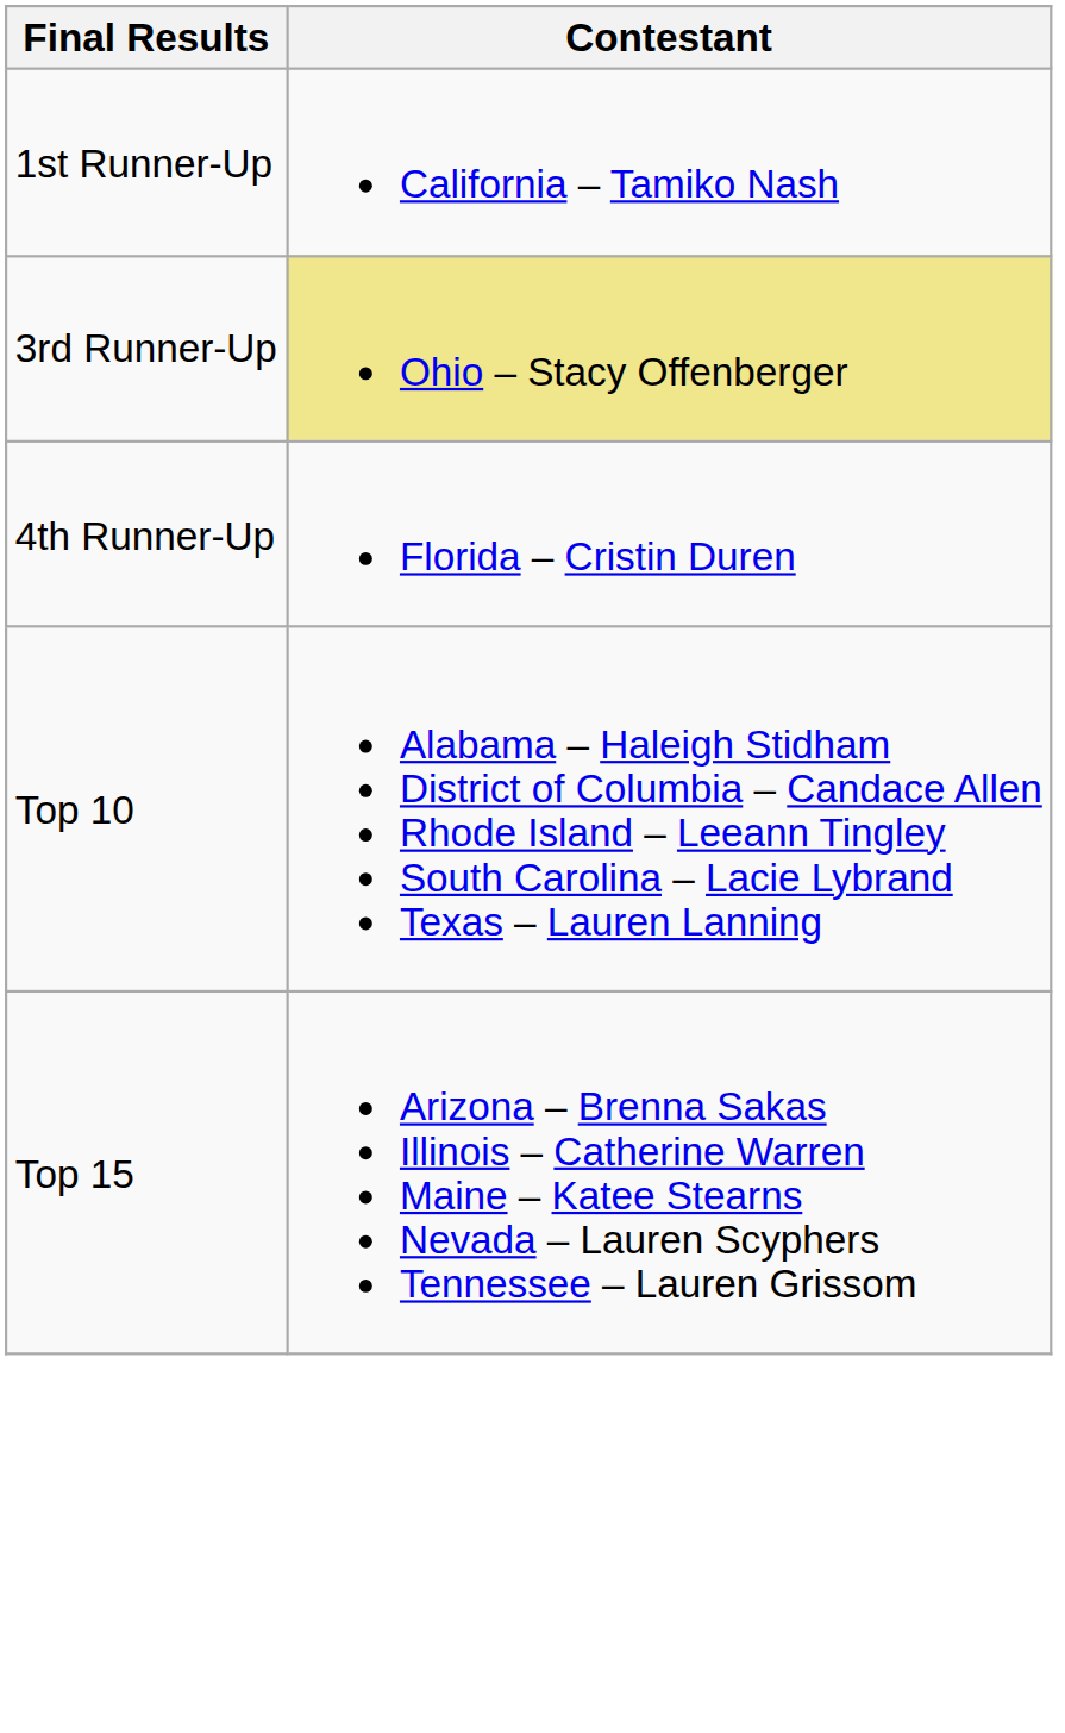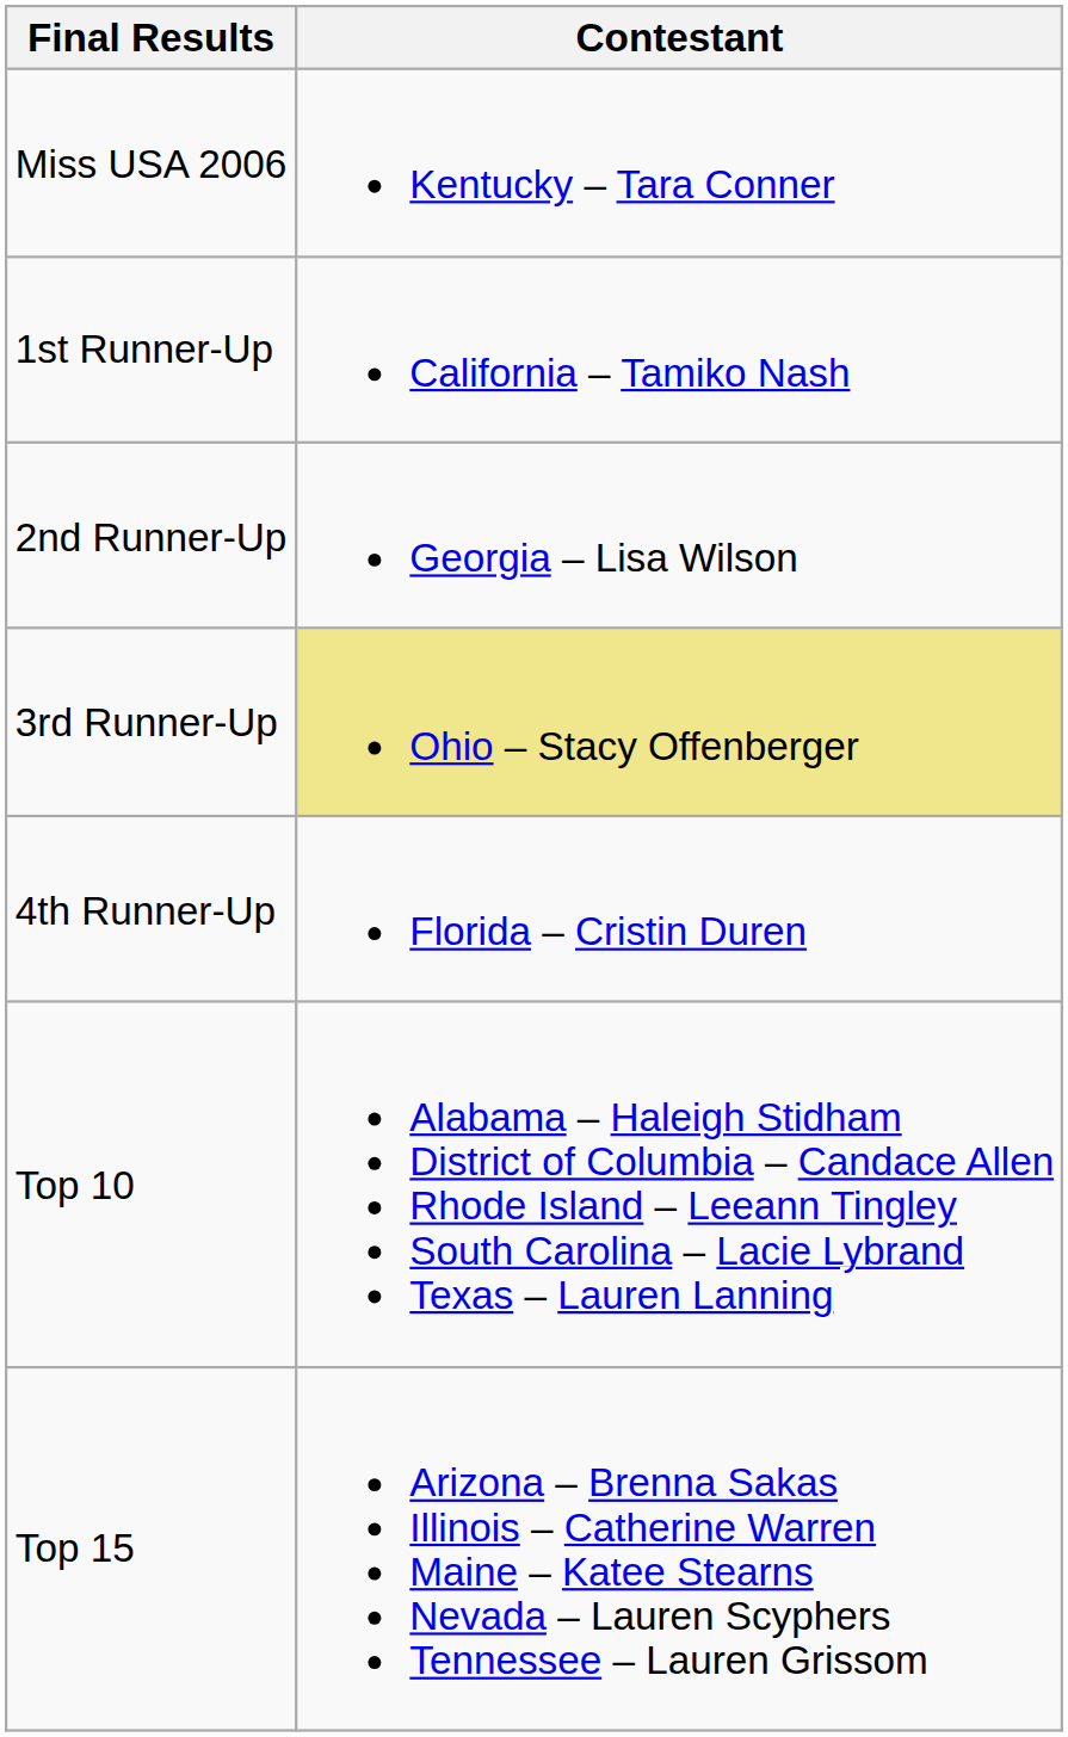+ row: Miss USA 2006 | Kentucky – Tara Conner
+ row: 2nd Runner-Up | Georgia – Lisa Wilson
